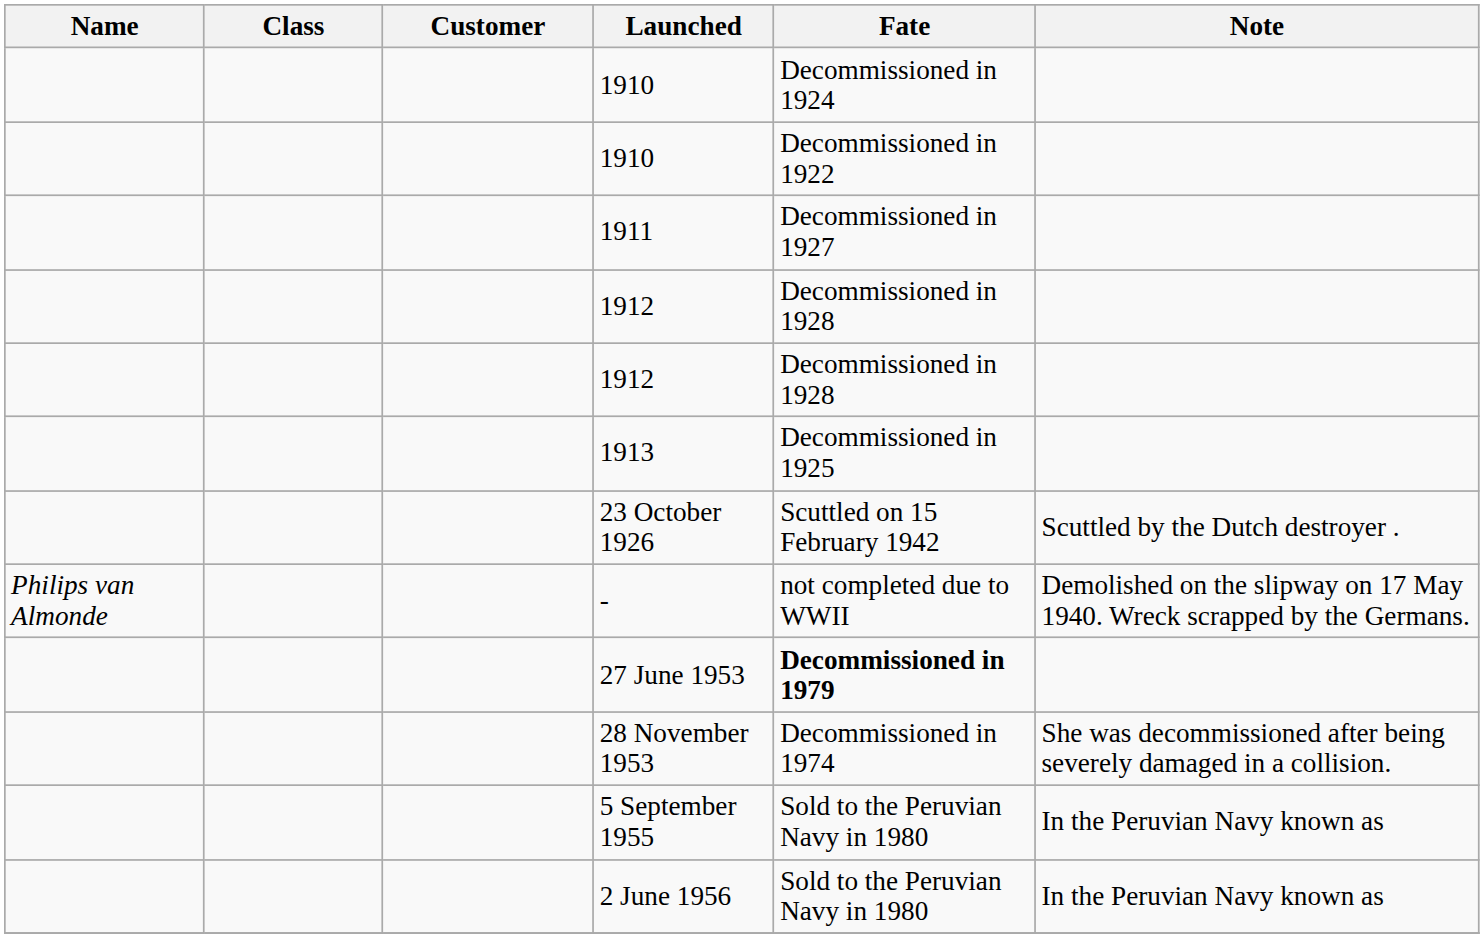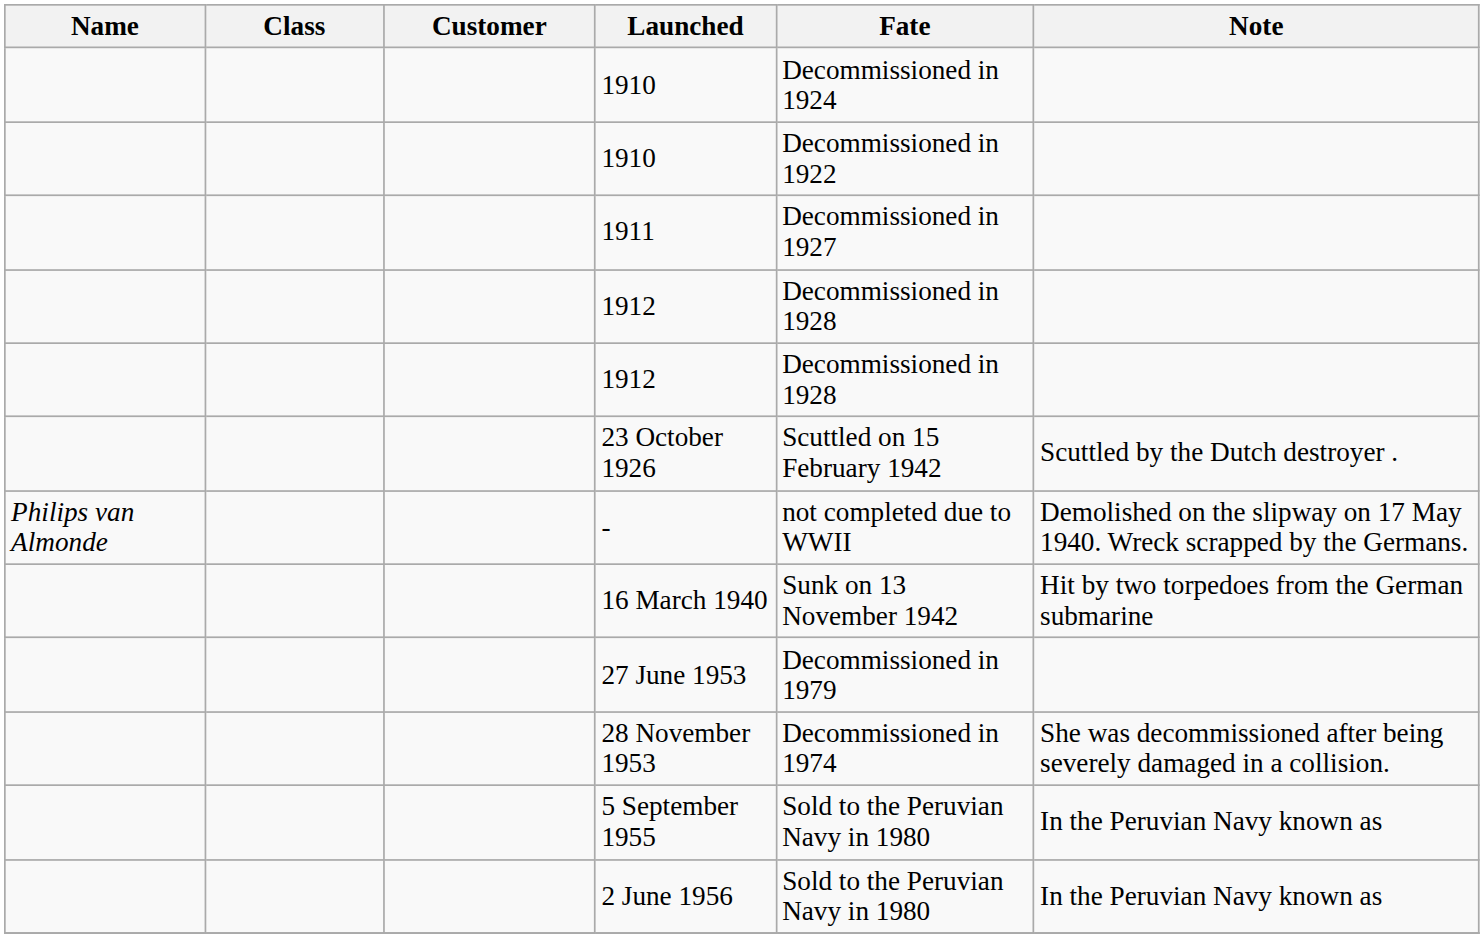- row: 1913 | Decommissioned in 1925
+ row: 16 March 1940 | Sunk on 13 November 1942 | Hit by two torpedoes from the German submarine
27 June 1953 | Fate: bold -> normal
